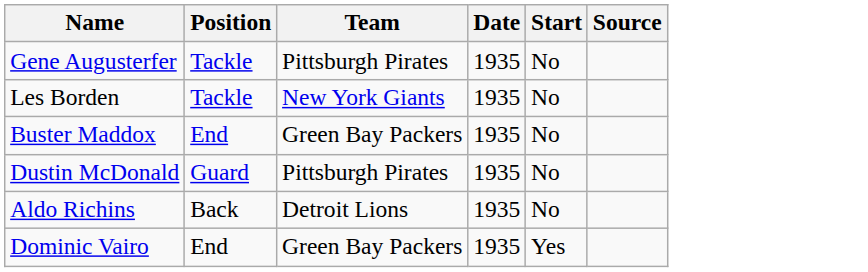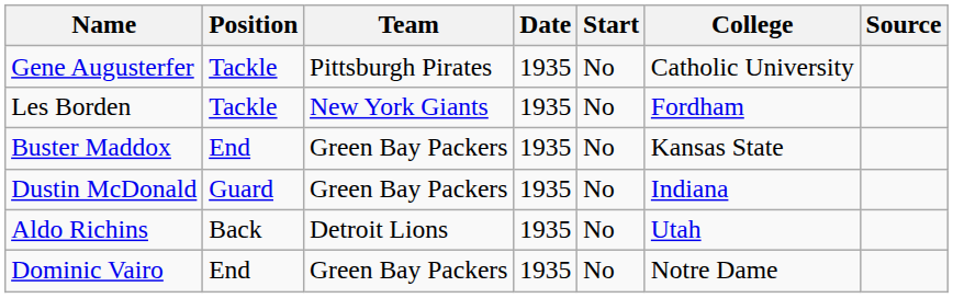+ column: College | Catholic University | Fordham | Kansas State | Indiana | Utah | Notre Dame
Dustin McDonald | Team: Pittsburgh Pirates -> Green Bay Packers
Dominic Vairo | Start: Yes -> No
